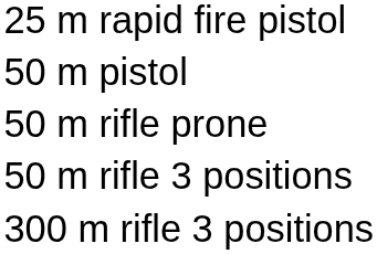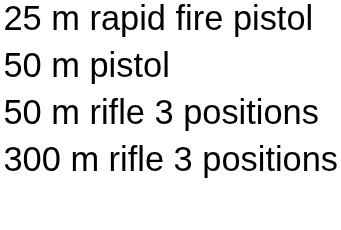- row: 50 m rifle prone
